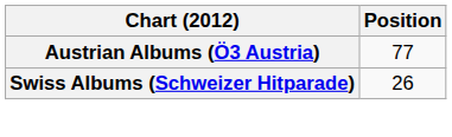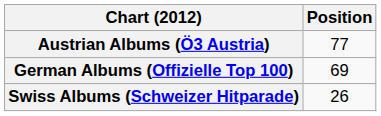+ row: German Albums (Offizielle Top 100) | 69
